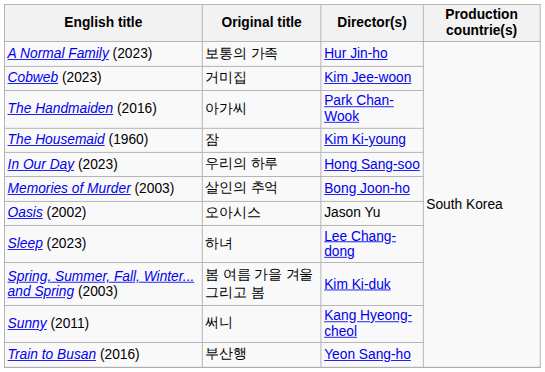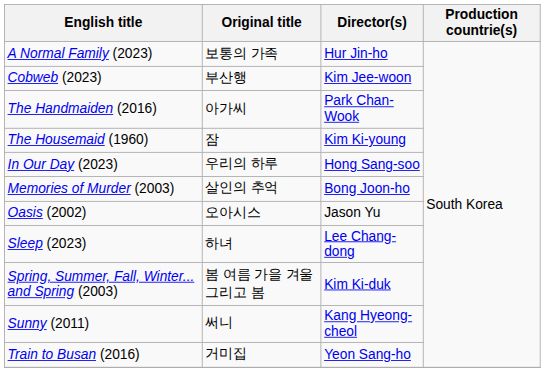Cobweb (2023) | Original title: 거미집 -> 부산행
Train to Busan (2016) | Original title: 부산행 -> 거미집
